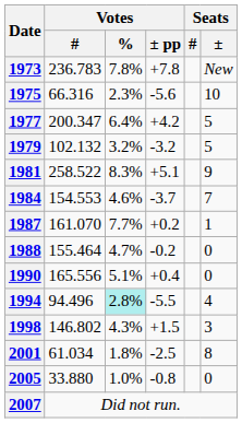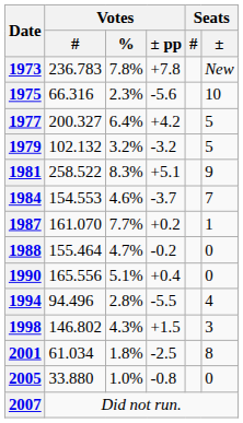1977 | Votes / #: 200.347 -> 200.327
1994 | Votes / %: paleturquoise background -> no background
